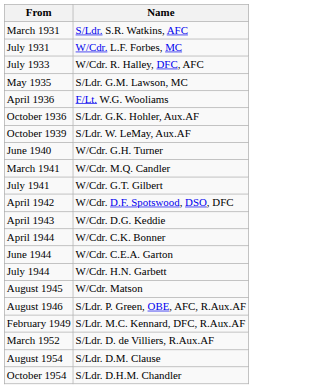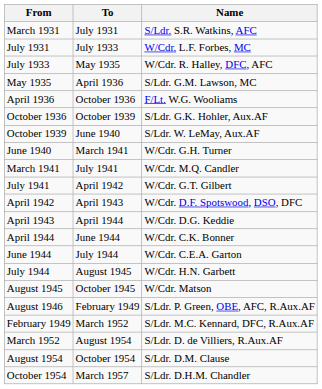+ column: To | July 1931 | July 1933 | May 1935 | April 1936 | October 1936 | October 1939 | June 1940 | March 1941 | July 1941 | April 1942 | April 1943 | April 1944 | June 1944 | July 1944 | August 1945 | October 1945 | February 1949 | March 1952 | August 1954 | October 1954 | March 1957
